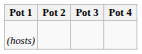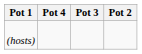columns swapped: Pot 2 <-> Pot 4
